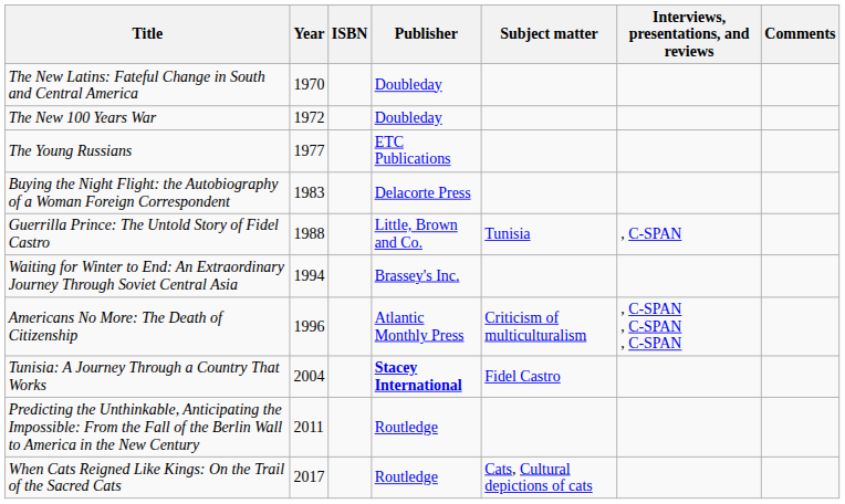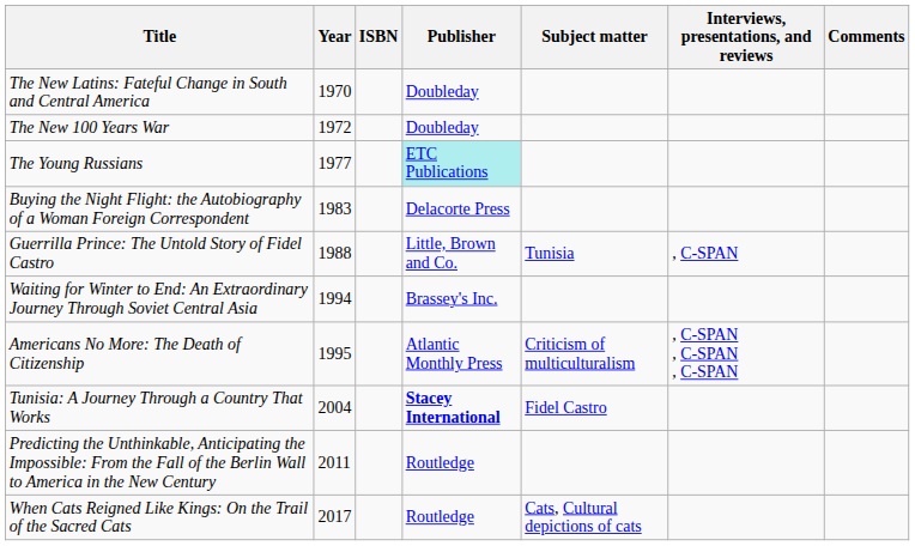The Young Russians | Publisher: no background -> paleturquoise background
Americans No More: The Death of Citizenship | Year: 1996 -> 1995
